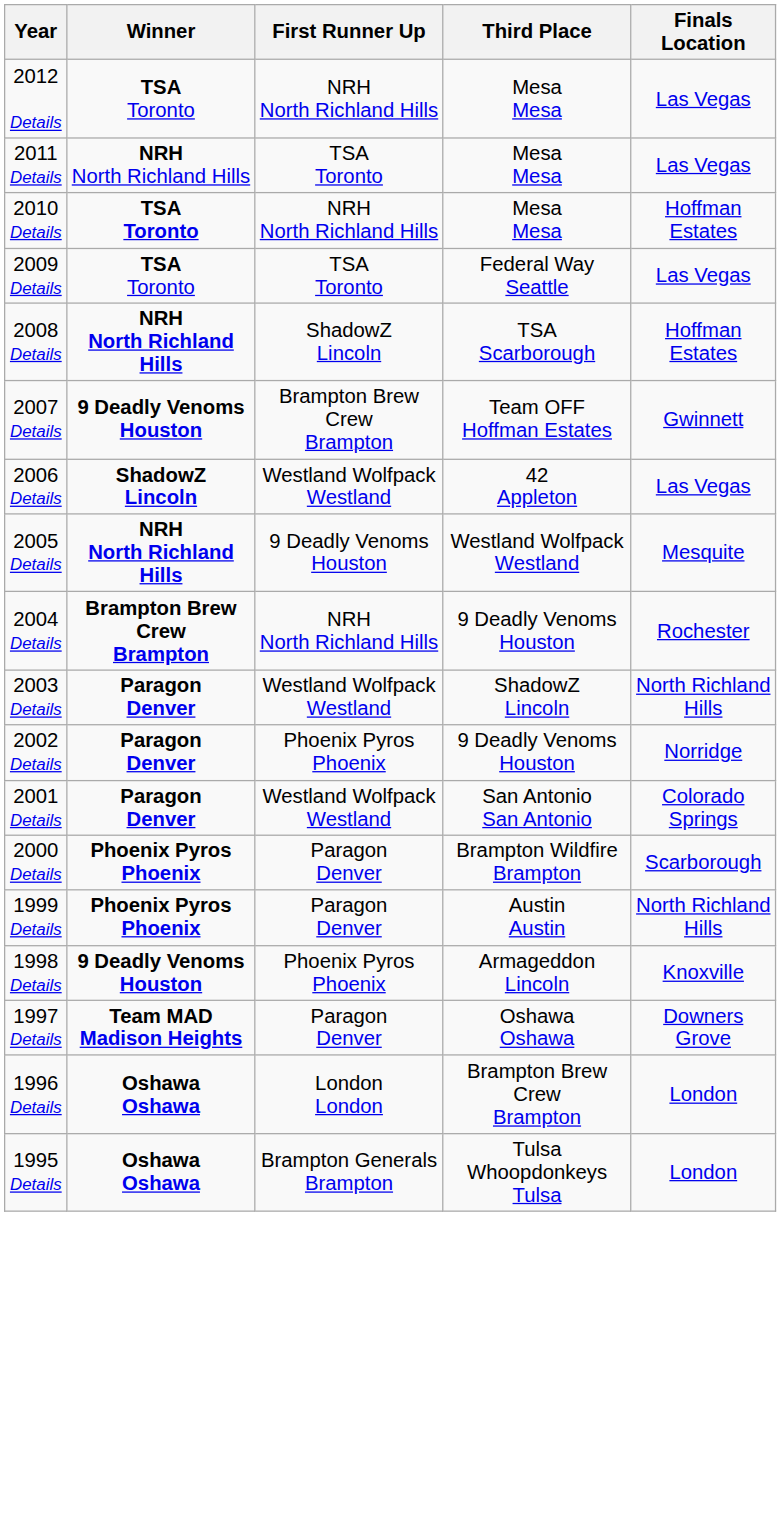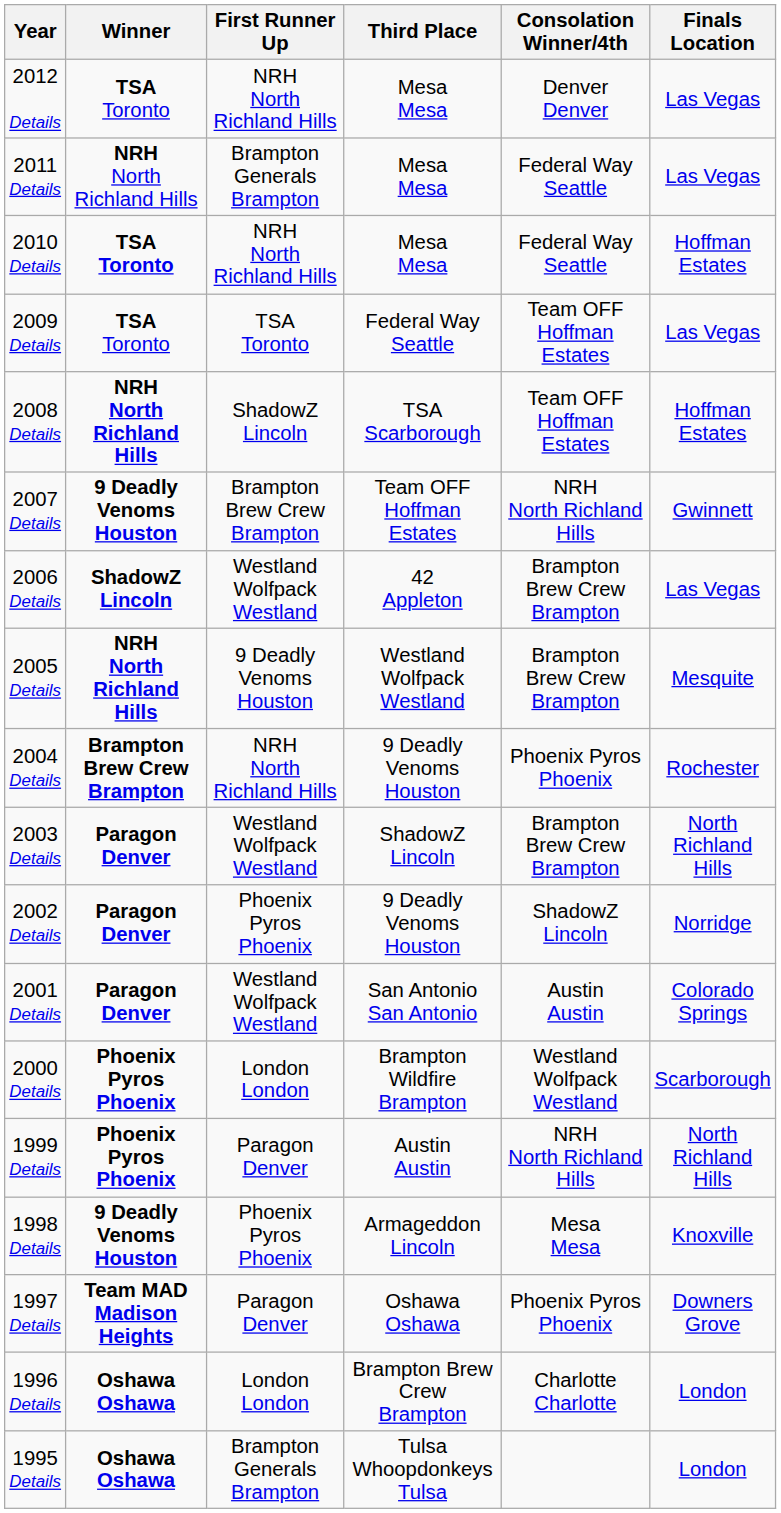+ column: Consolation Winner/4th | Denver Denver | Federal Way Seattle | Federal Way Seattle | Team OFF Hoffman Estates | Team OFF Hoffman Estates | NRH North Richland Hills | Brampton Brew Crew Brampton | Brampton Brew Crew Brampton | Phoenix Pyros Phoenix | Brampton Brew Crew Brampton | ShadowZ Lincoln | Austin Austin | Westland Wolfpack Westland | NRH North Richland Hills | Mesa Mesa | Phoenix Pyros Phoenix | Charlotte Charlotte
2011 Details | First Runner Up: TSA Toronto -> Brampton Generals Brampton
2000 Details | First Runner Up: Paragon Denver -> London London
